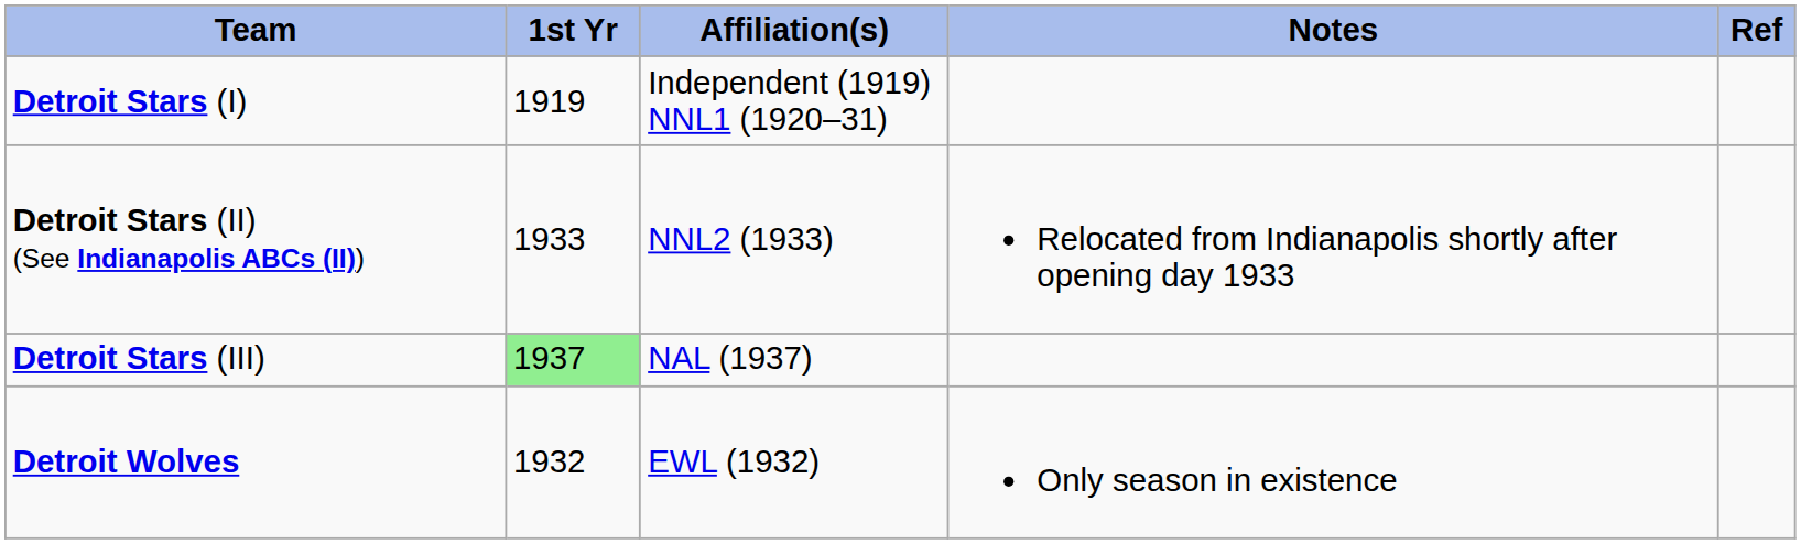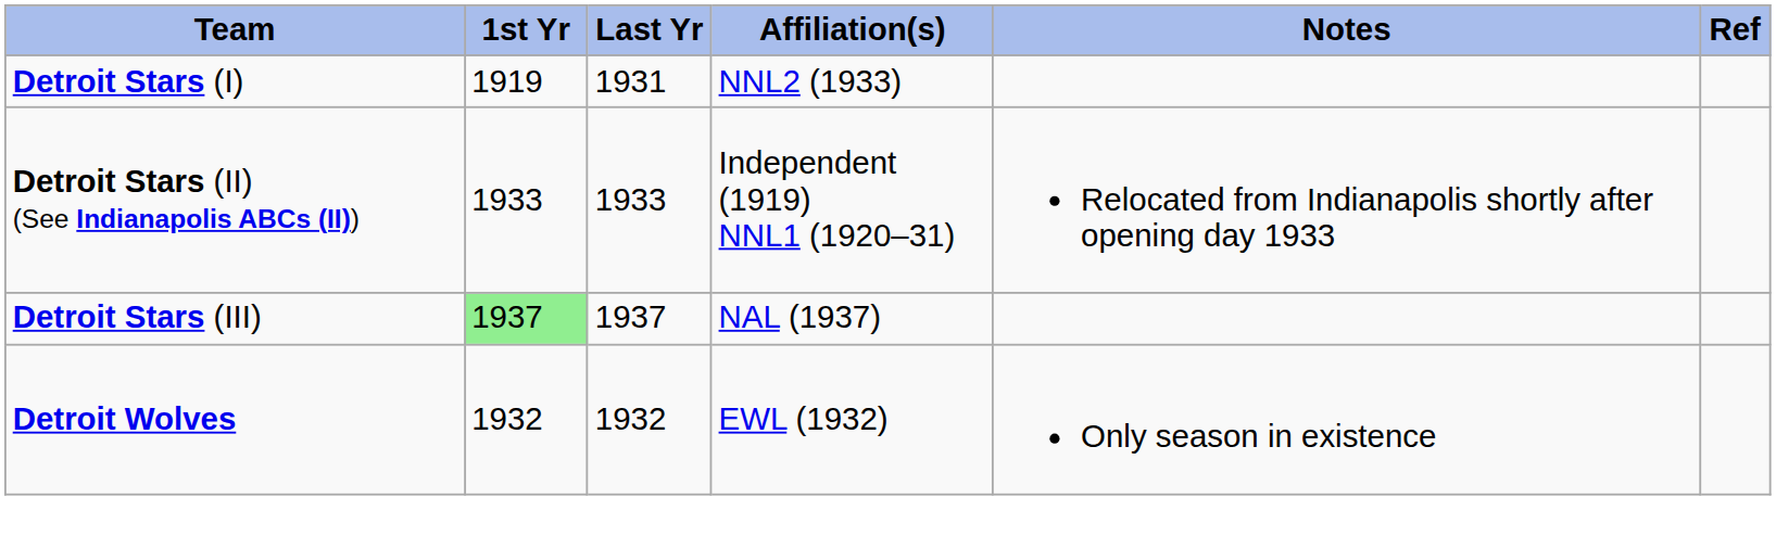+ column: Last Yr | 1931 | 1933 | 1937 | 1932
Detroit Stars (I) | Affiliation(s): Independent (1919) NNL1 (1920–31) -> NNL2 (1933)
Detroit Stars (II) (See Indianapolis ABCs (II)) | Affiliation(s): NNL2 (1933) -> Independent (1919) NNL1 (1920–31)
